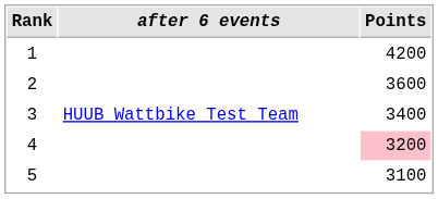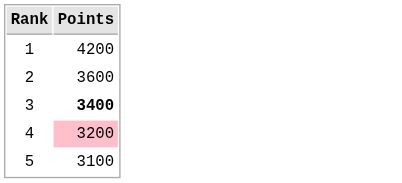- column: after 6 events | HUUB Wattbike Test Team
3 | Points: normal -> bold
